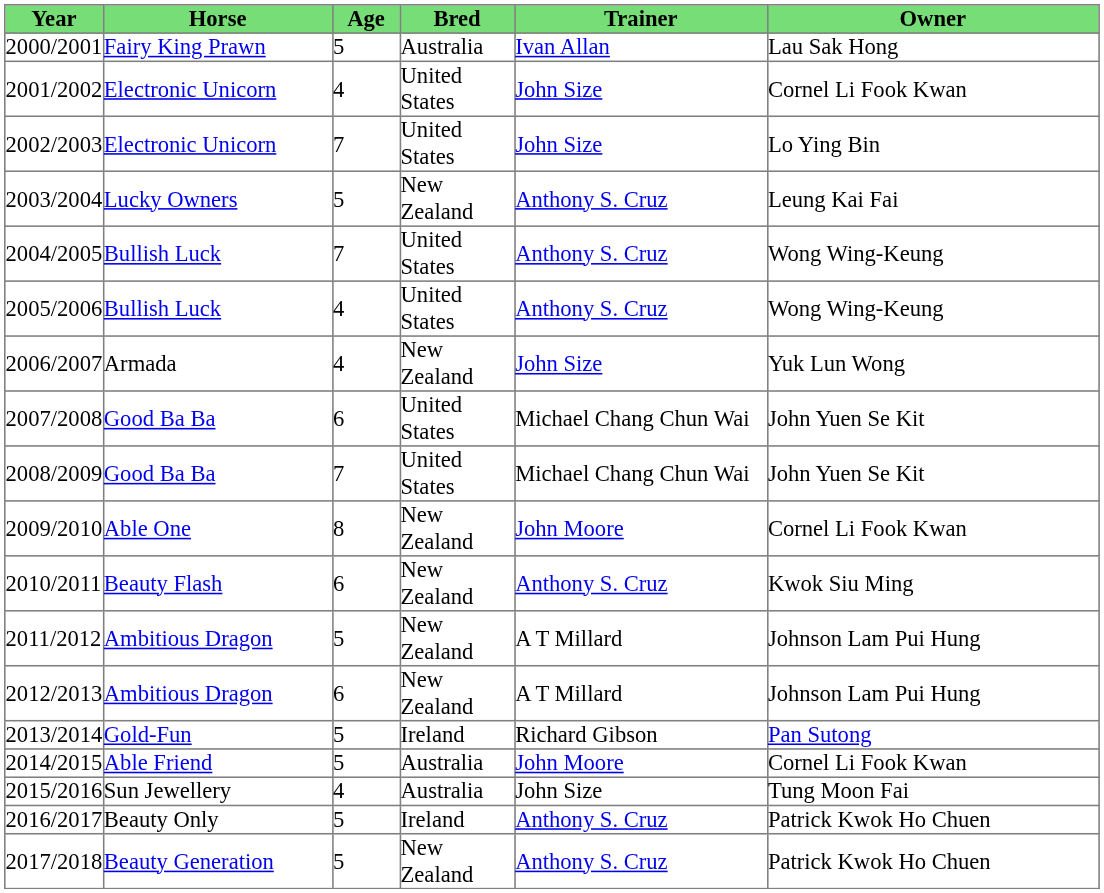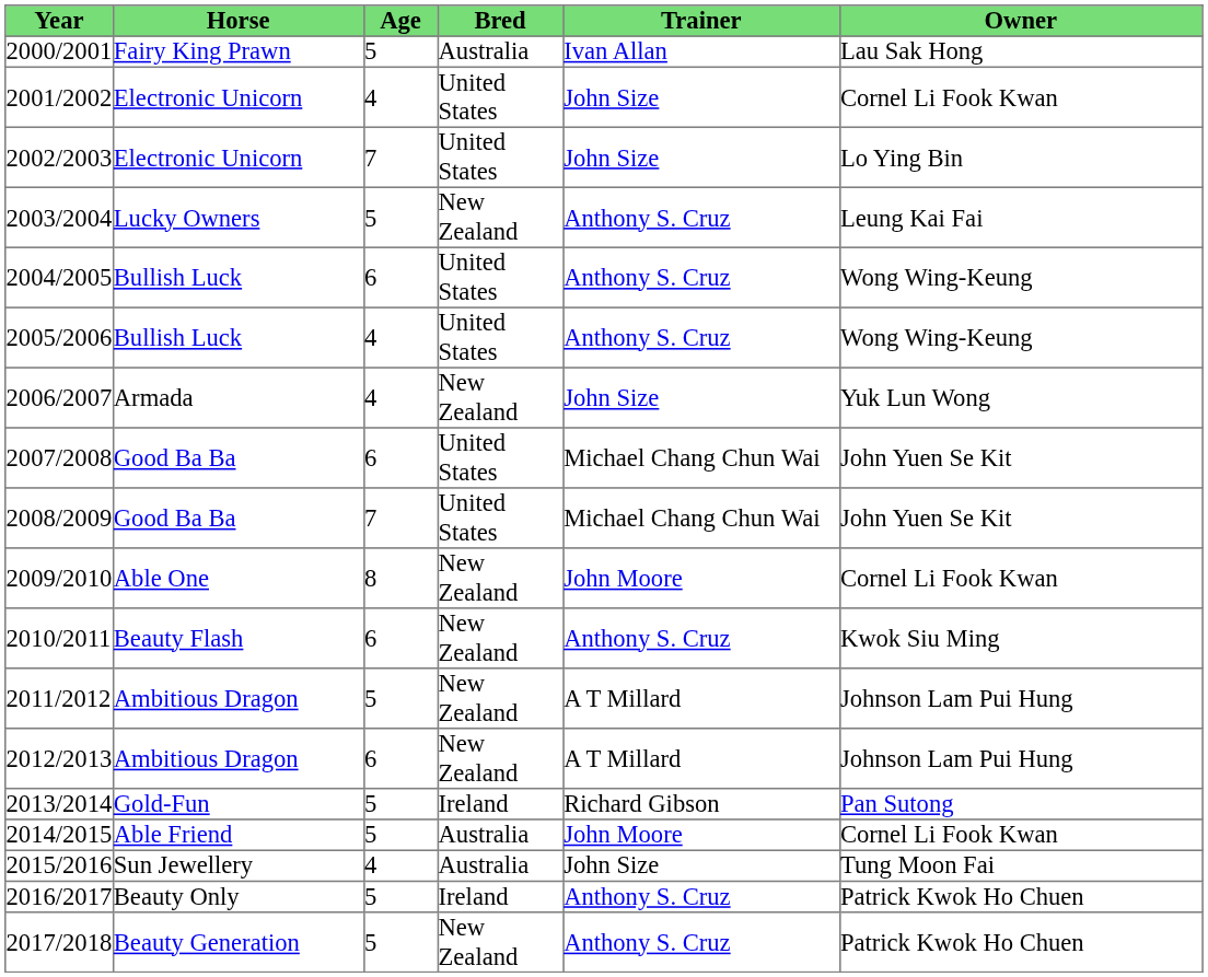2004/2005 | Age: 7 -> 6
